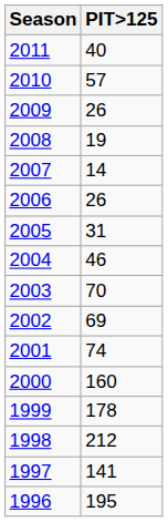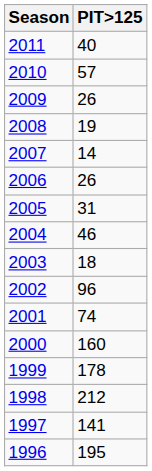2003 | PIT>125: 70 -> 18
2002 | PIT>125: 69 -> 96
